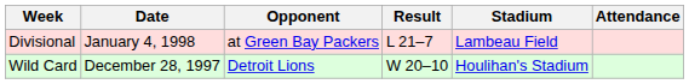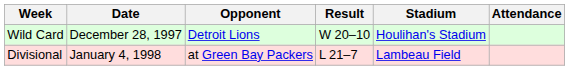rows swapped: Wild Card <-> Divisional
